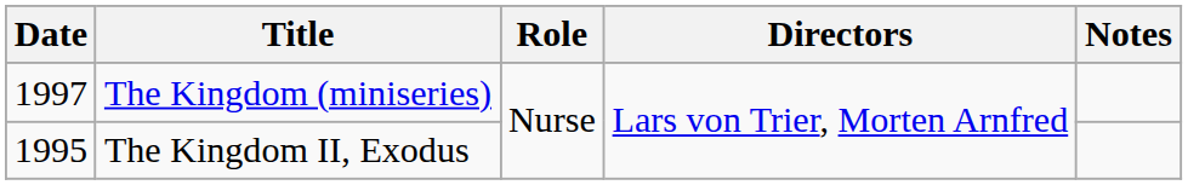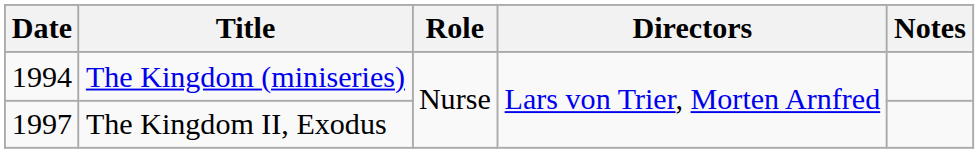The Kingdom (miniseries) | Date: 1997 -> 1994
The Kingdom II, Exodus | Date: 1995 -> 1997
